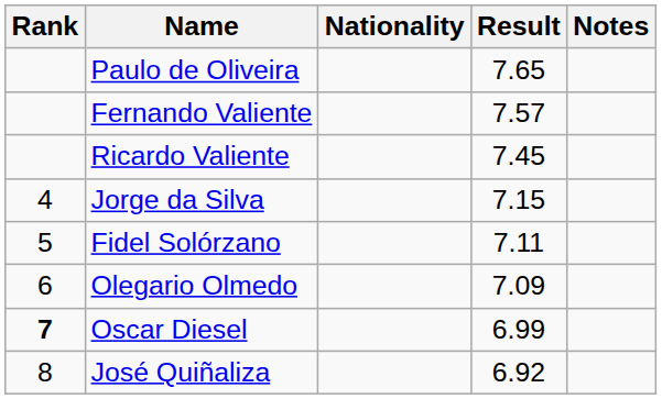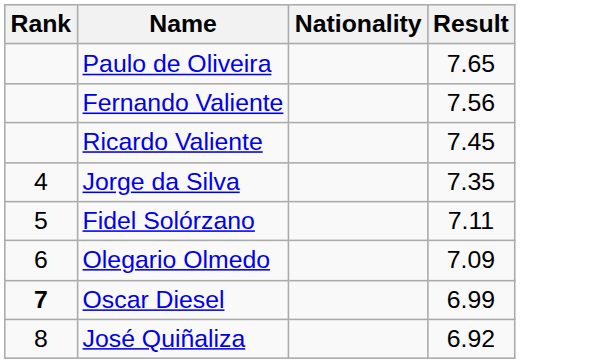- column: Notes
Fernando Valiente | Result: 7.57 -> 7.56
Jorge da Silva | Result: 7.15 -> 7.35
